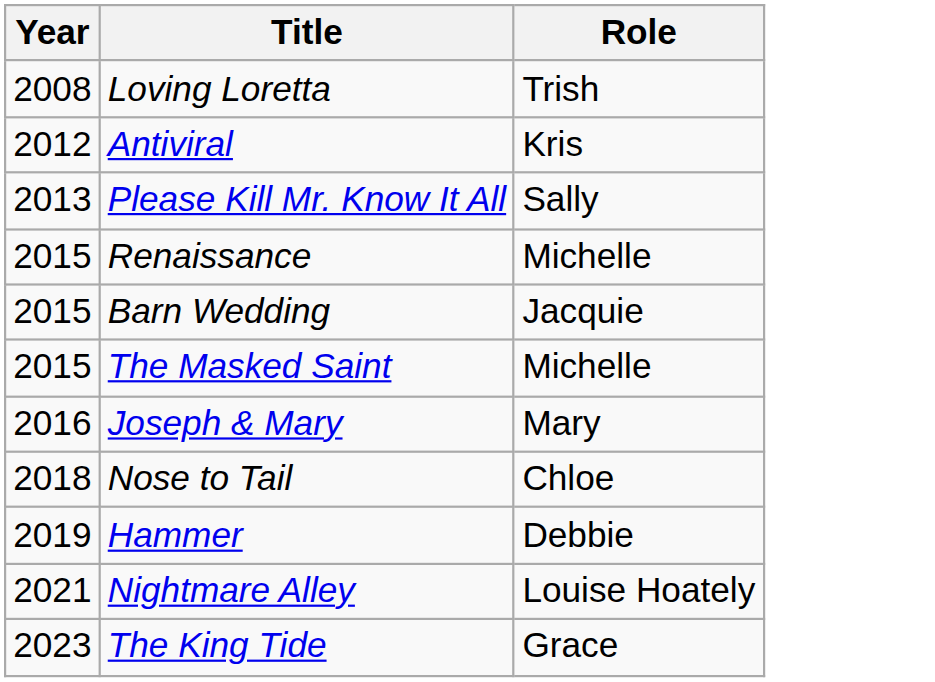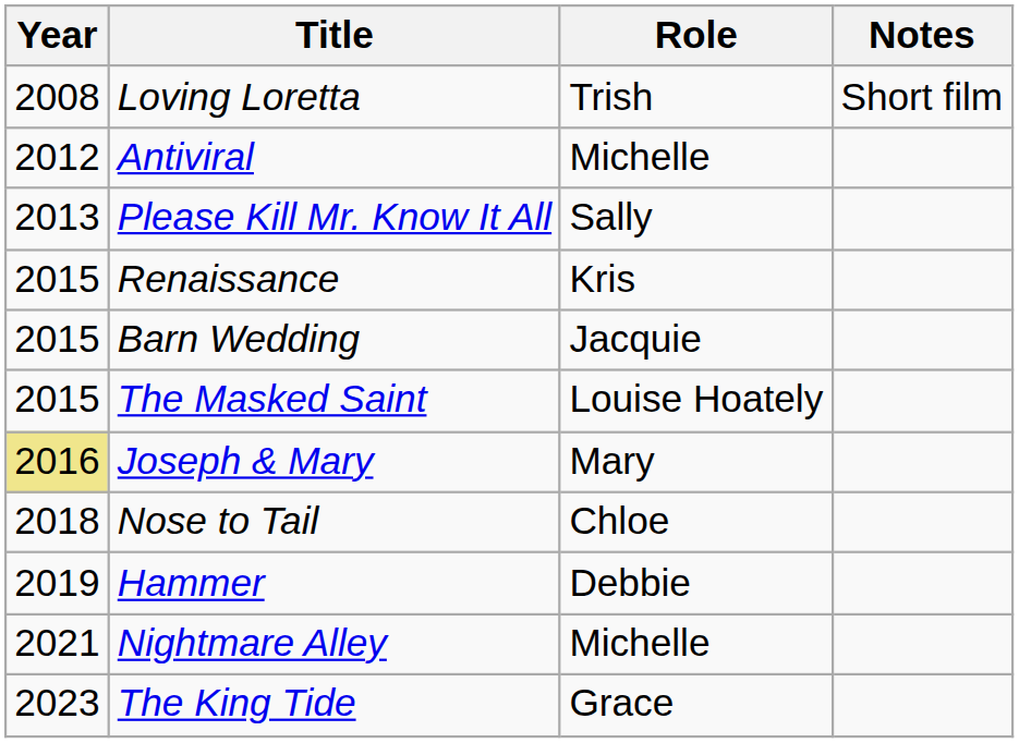+ column: Notes | Short film
Antiviral | Role: Kris -> Michelle
Renaissance | Role: Michelle -> Kris
The Masked Saint | Role: Michelle -> Louise Hoately
Joseph & Mary | Year: no background -> khaki background
Nightmare Alley | Role: Louise Hoately -> Michelle
